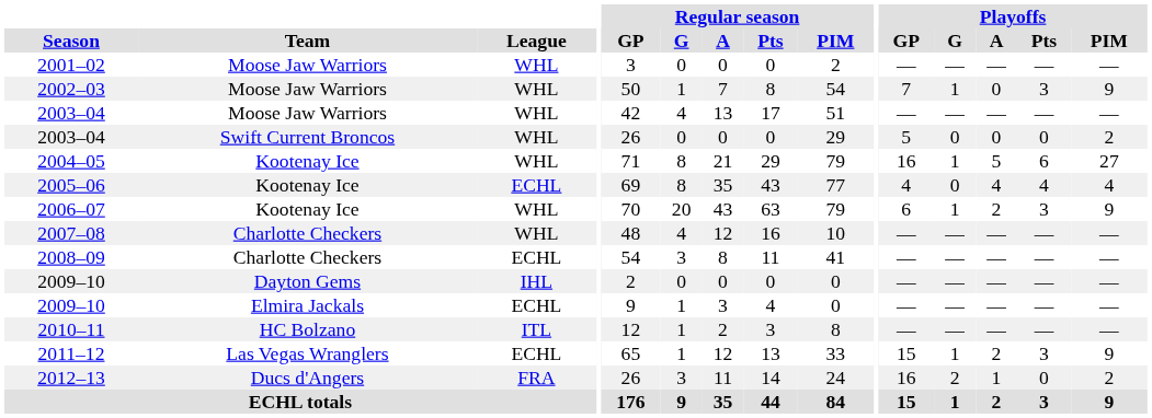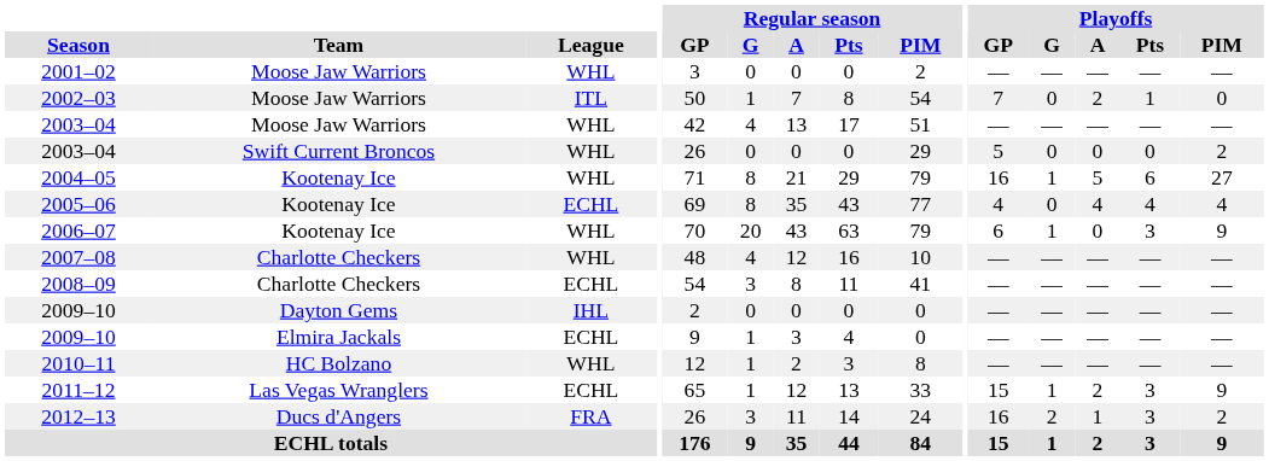2002–03 | League: WHL -> ITL
2002–03 | Playoffs / G: 1 -> 0
2002–03 | Playoffs / A: 0 -> 2
2002–03 | Playoffs / Pts: 3 -> 1
2002–03 | Playoffs / PIM: 9 -> 0
2006–07 | Playoffs / A: 2 -> 0
2010–11 | League: ITL -> WHL
2012–13 | Playoffs / Pts: 0 -> 3
